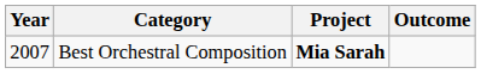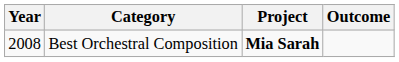Best Orchestral Composition | Year: 2007 -> 2008
